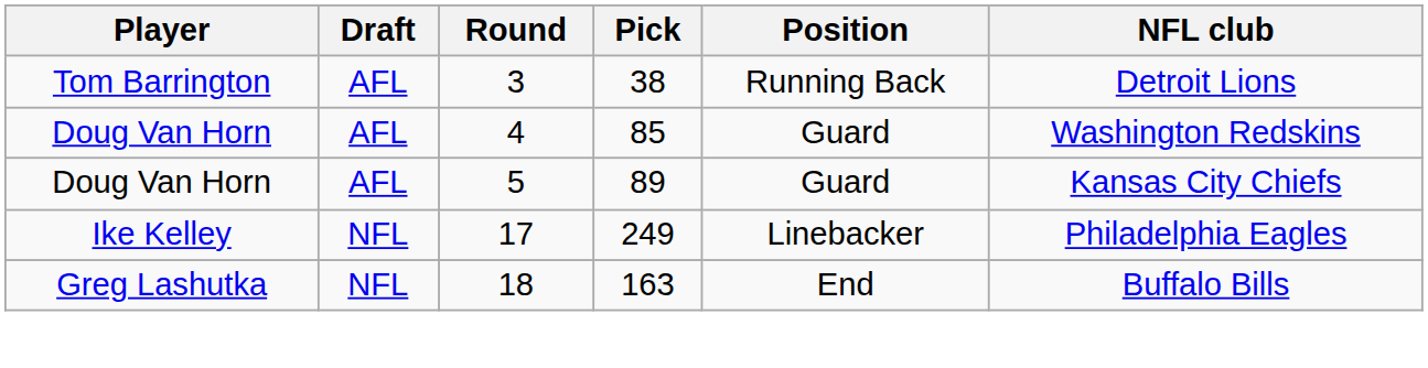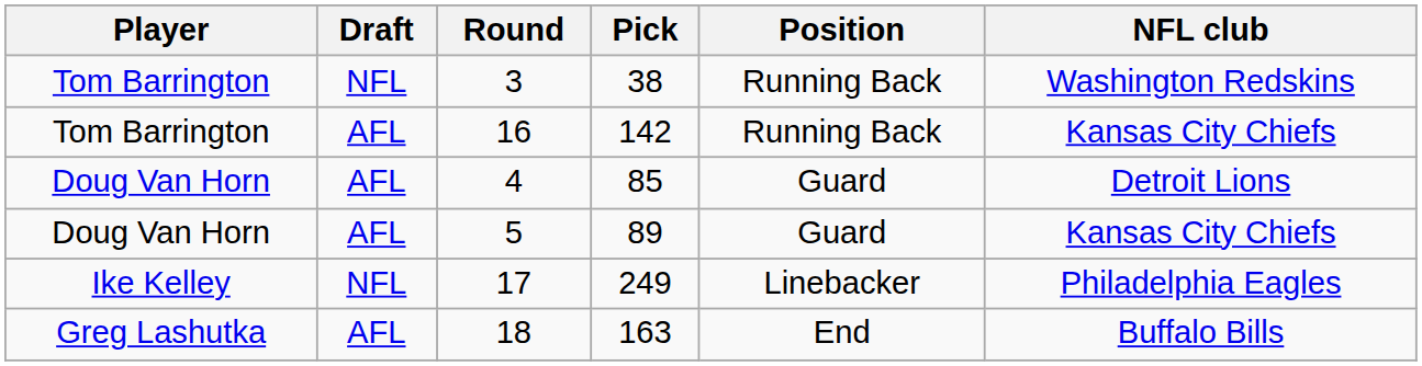3 | Draft: AFL -> NFL
3 | NFL club: Detroit Lions -> Washington Redskins
+ row: Tom Barrington | AFL | 16 | 142 | Running Back | Kansas City Chiefs
4 | NFL club: Washington Redskins -> Detroit Lions
18 | Draft: NFL -> AFL
